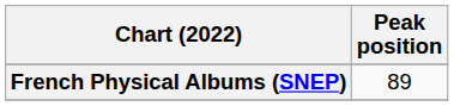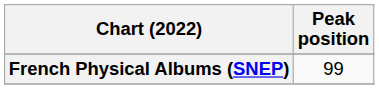French Physical Albums (SNEP) | Peak position: 89 -> 99
